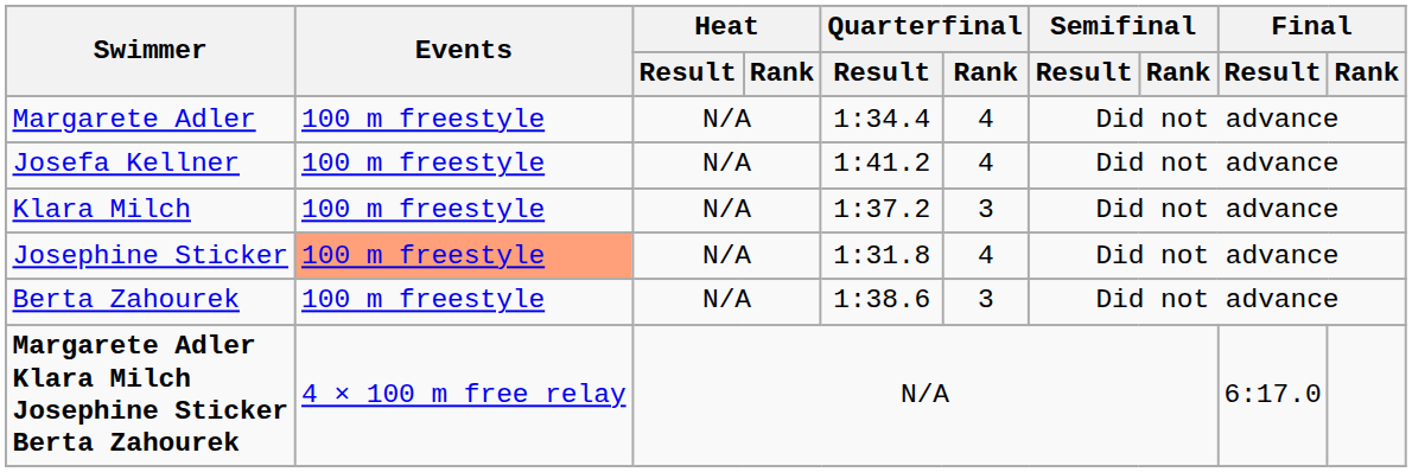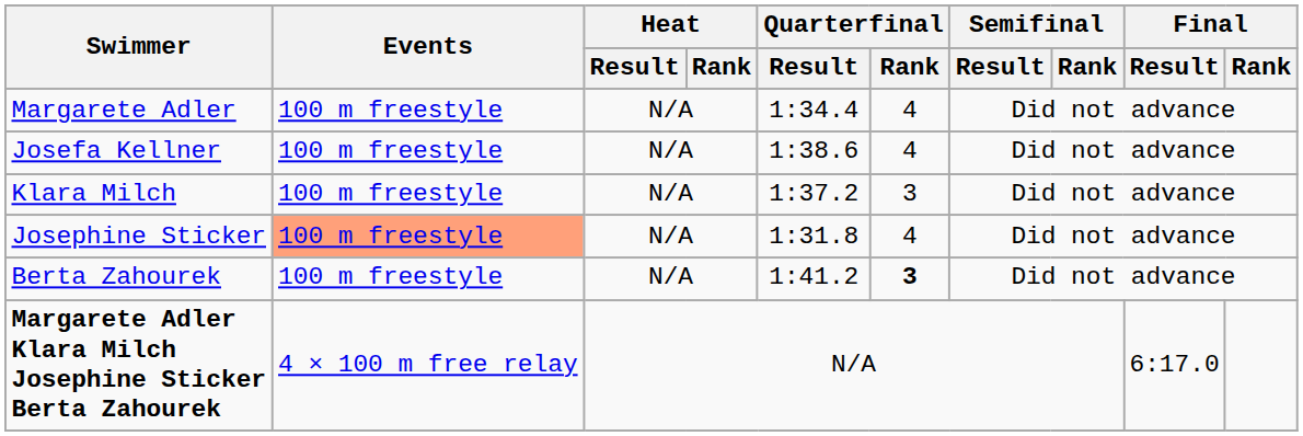Josefa Kellner | Quarterfinal / Result: 1:41.2 -> 1:38.6
Berta Zahourek | Quarterfinal / Result: 1:38.6 -> 1:41.2
Berta Zahourek | Quarterfinal / Rank: normal -> bold
